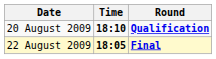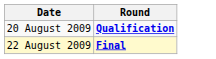- column: Time | 18:10 | 18:05
